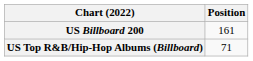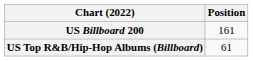US Top R&B/Hip-Hop Albums (Billboard) | Position: 71 -> 61
